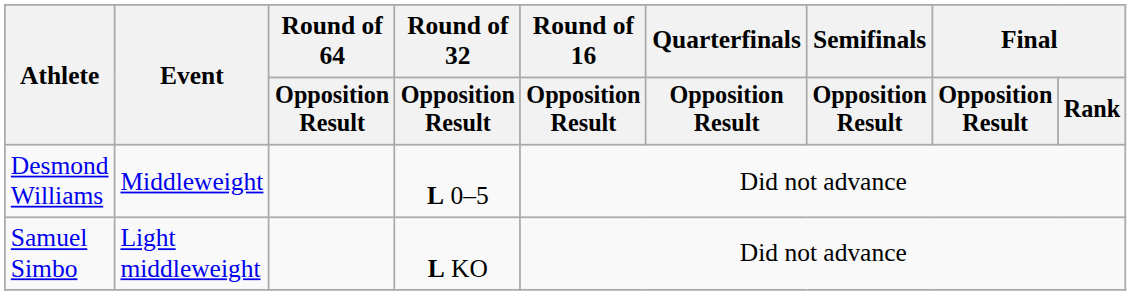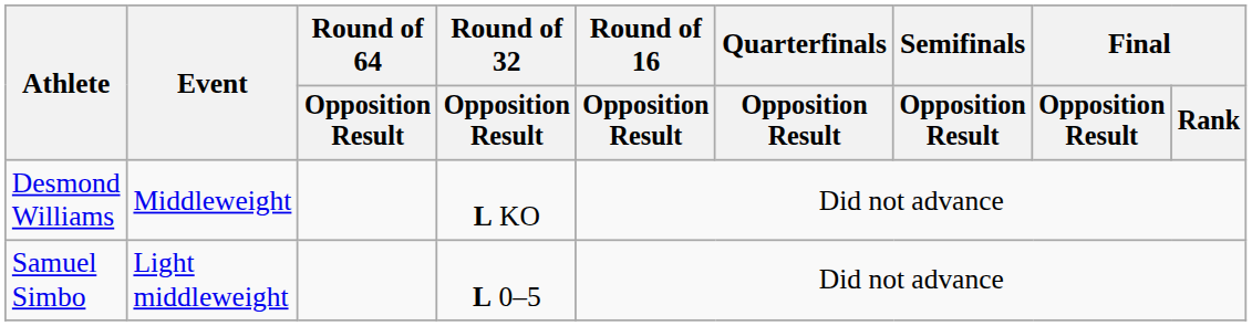Desmond Williams | Round of 32 / Opposition Result: L 0–5 -> L KO
Samuel Simbo | Round of 32 / Opposition Result: L KO -> L 0–5
